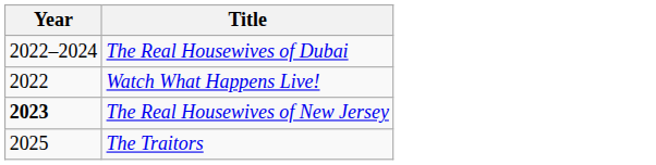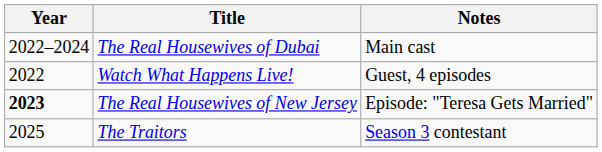+ column: Notes | Main cast | Guest, 4 episodes | Episode: "Teresa Gets Married" | Season 3 contestant
